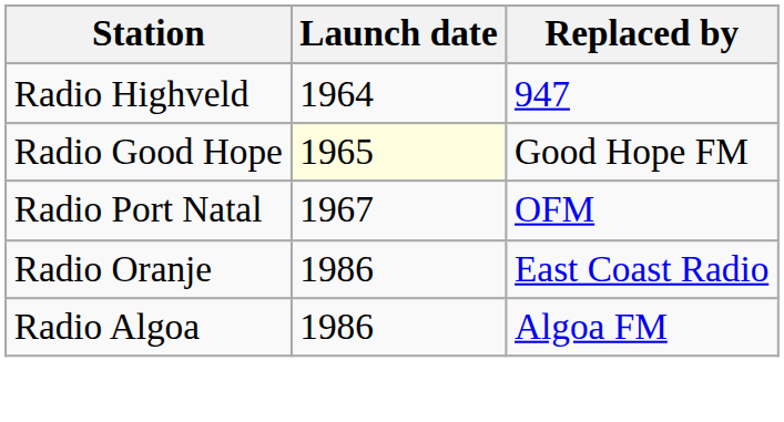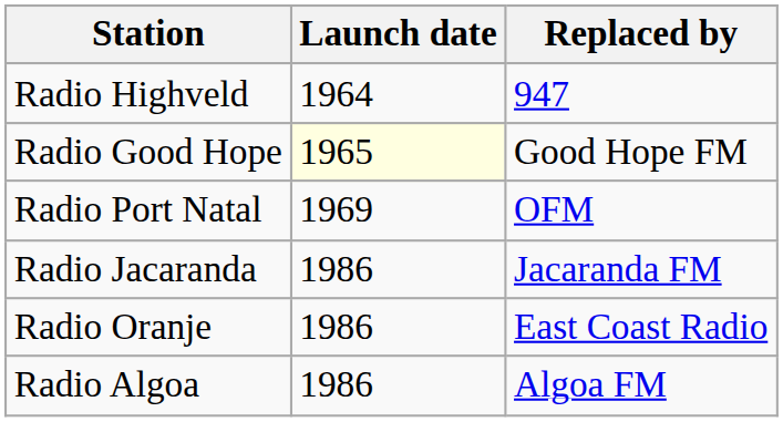Radio Port Natal | Launch date: 1967 -> 1969
+ row: Radio Jacaranda | 1986 | Jacaranda FM
